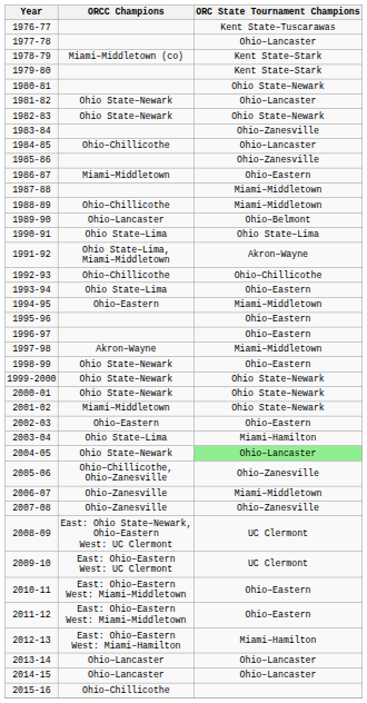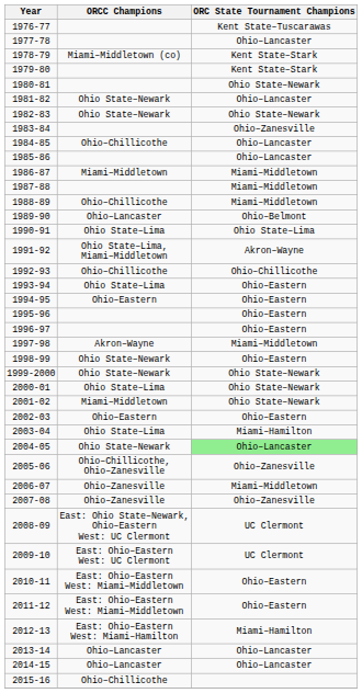1985-86 | ORC State Tournament Champions: Ohio–Zanesville -> Ohio–Lancaster
1986-87 | ORC State Tournament Champions: Ohio–Eastern -> Miami–Middletown
1994-95 | ORC State Tournament Champions: Miami–Middletown -> Ohio–Eastern
2000-01 | ORCC Champions: Ohio State–Newark -> Ohio State–Lima
